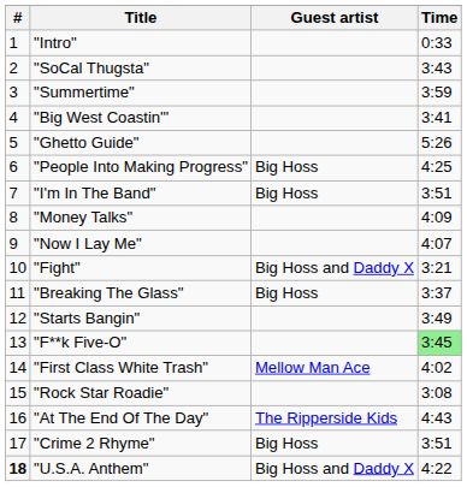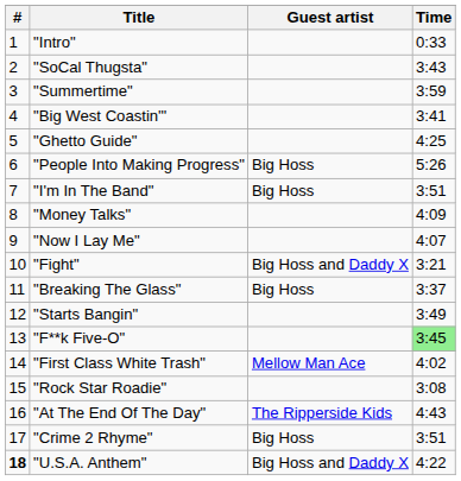"Ghetto Guide" | Time: 5:26 -> 4:25
"People Into Making Progress" | Time: 4:25 -> 5:26
